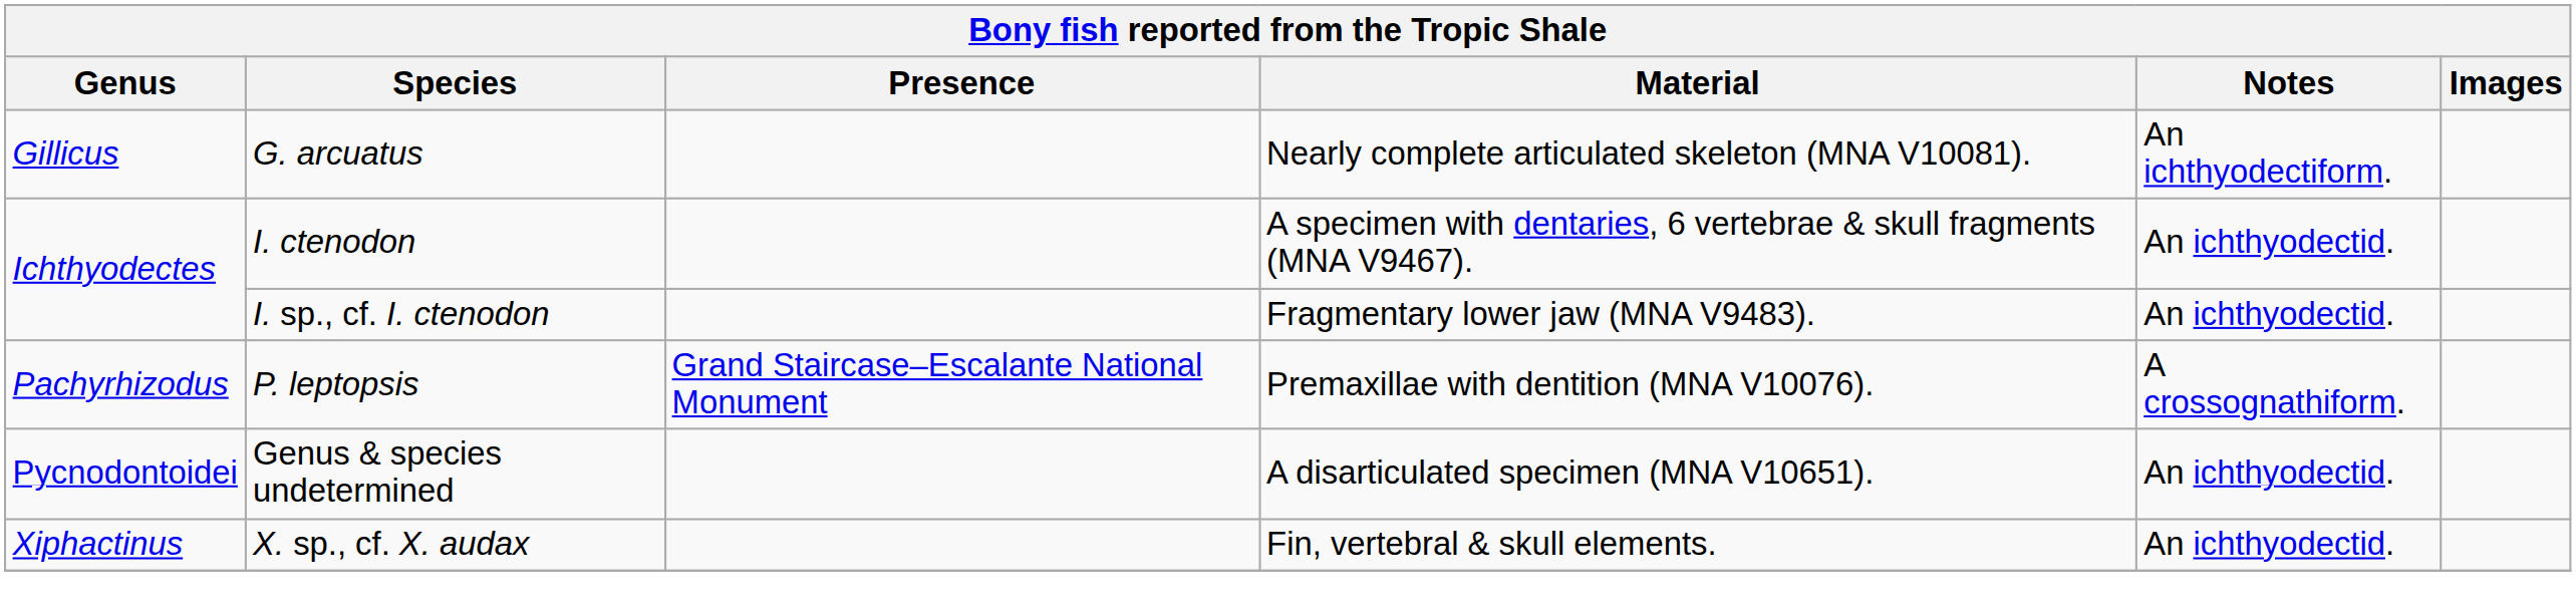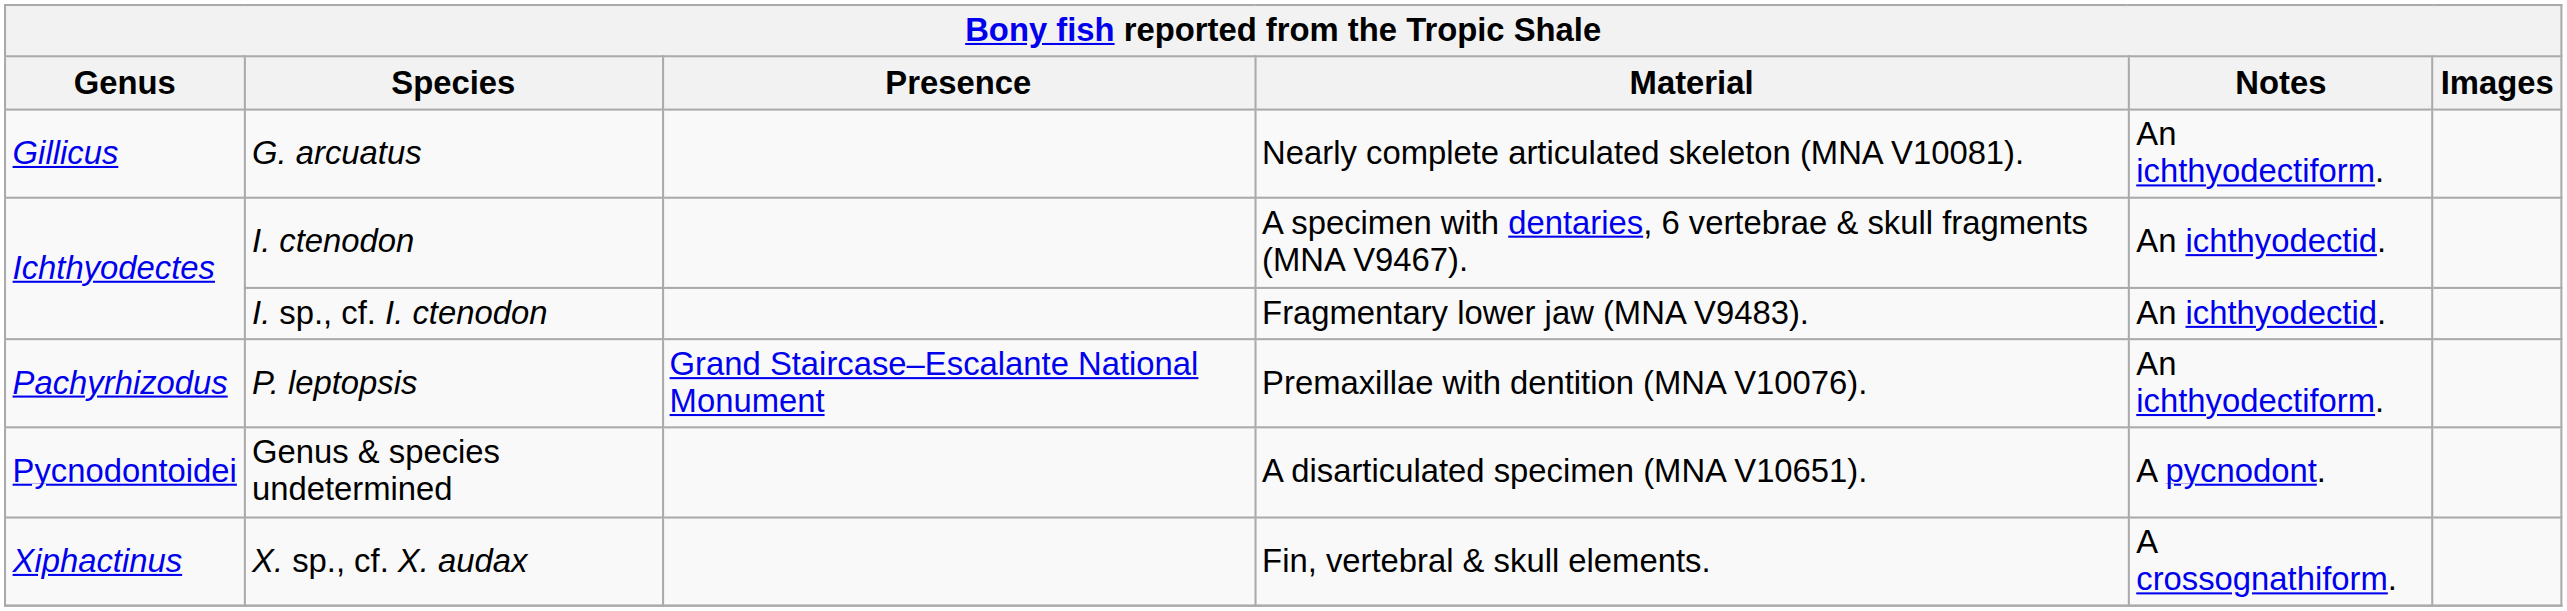P. leptopsis | Notes: A crossognathiform. -> An ichthyodectiform.
Genus & species undetermined | Notes: An ichthyodectid. -> A pycnodont.
X. sp., cf. X. audax | Notes: An ichthyodectid. -> A crossognathiform.
